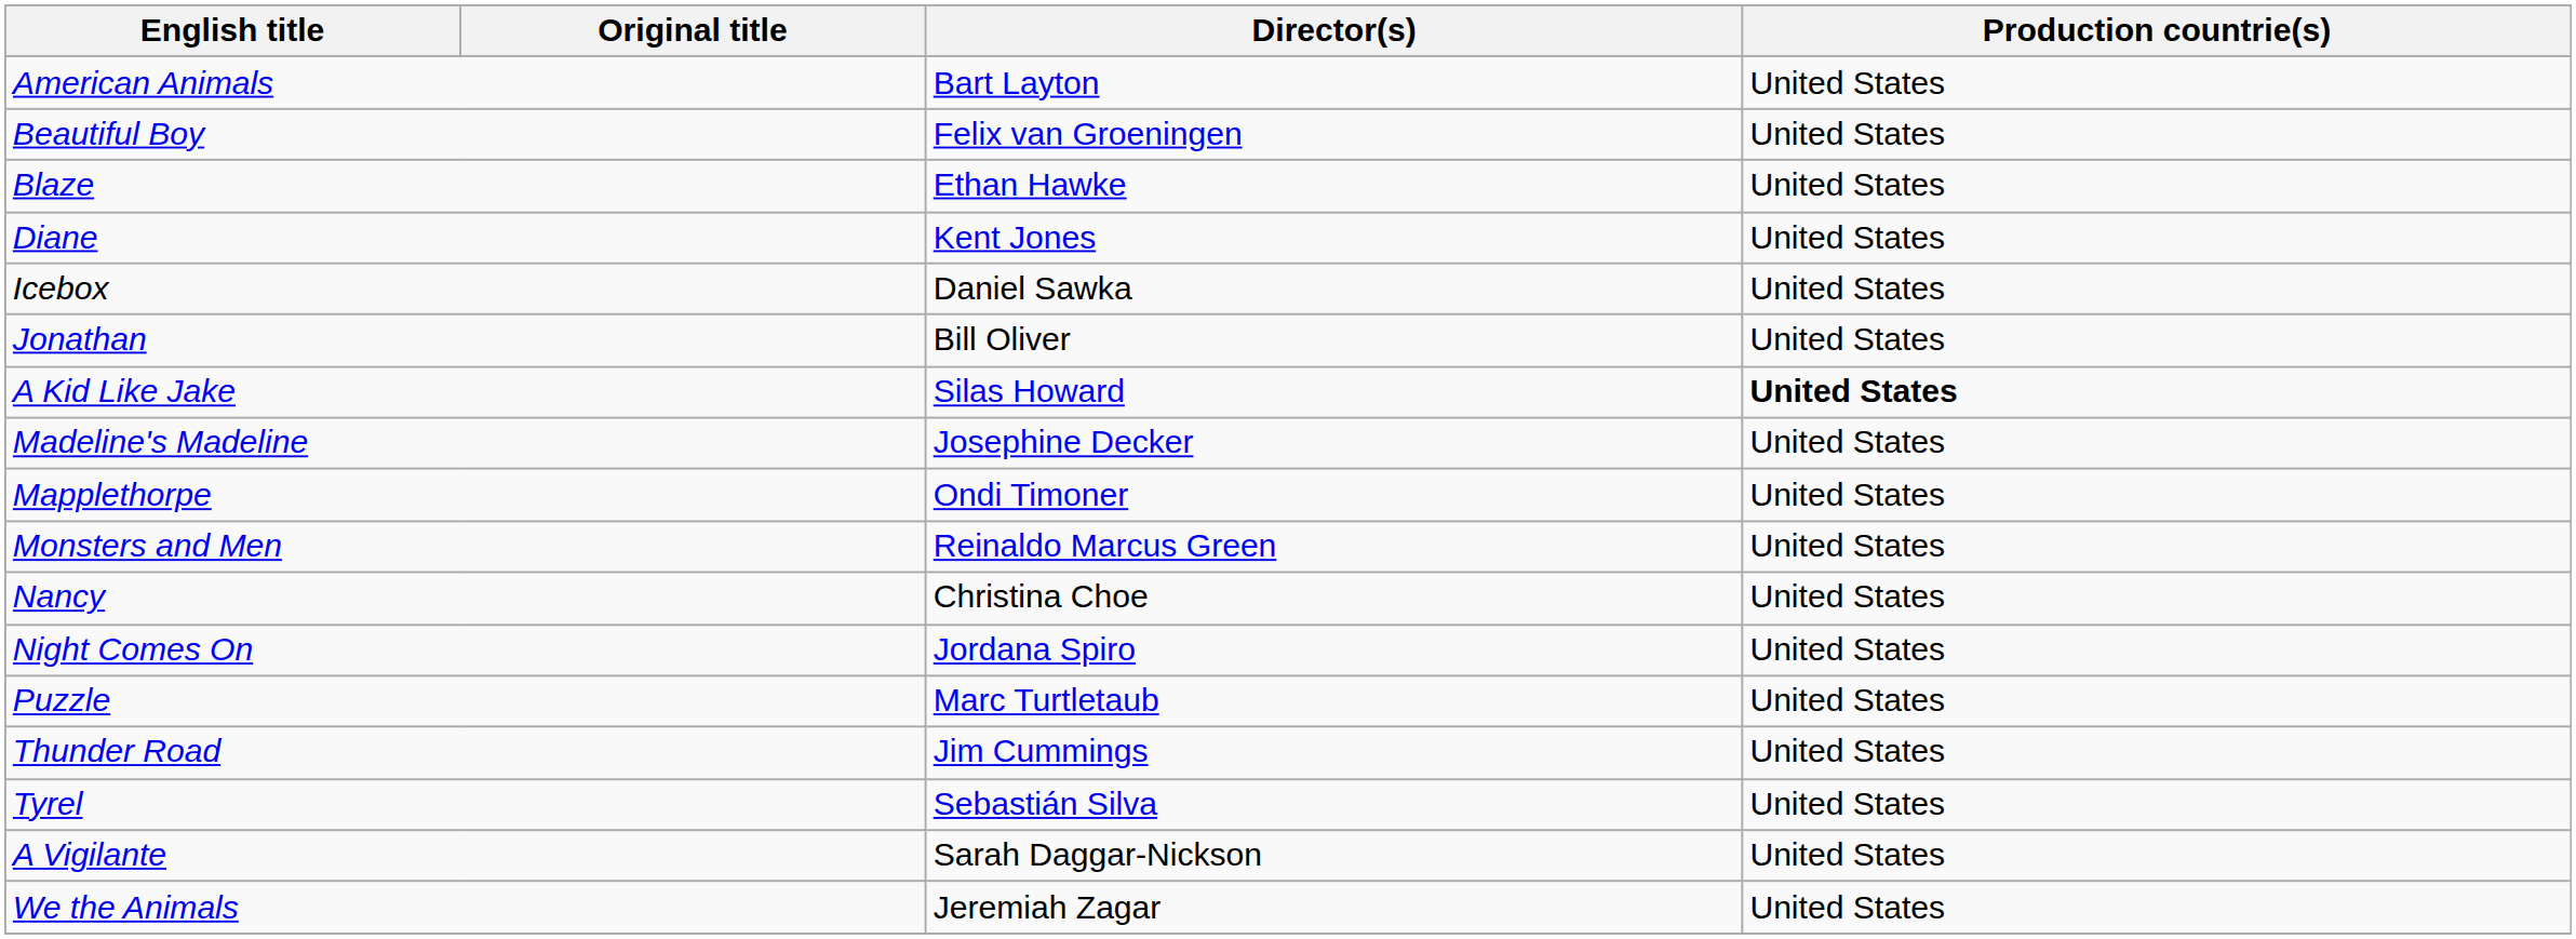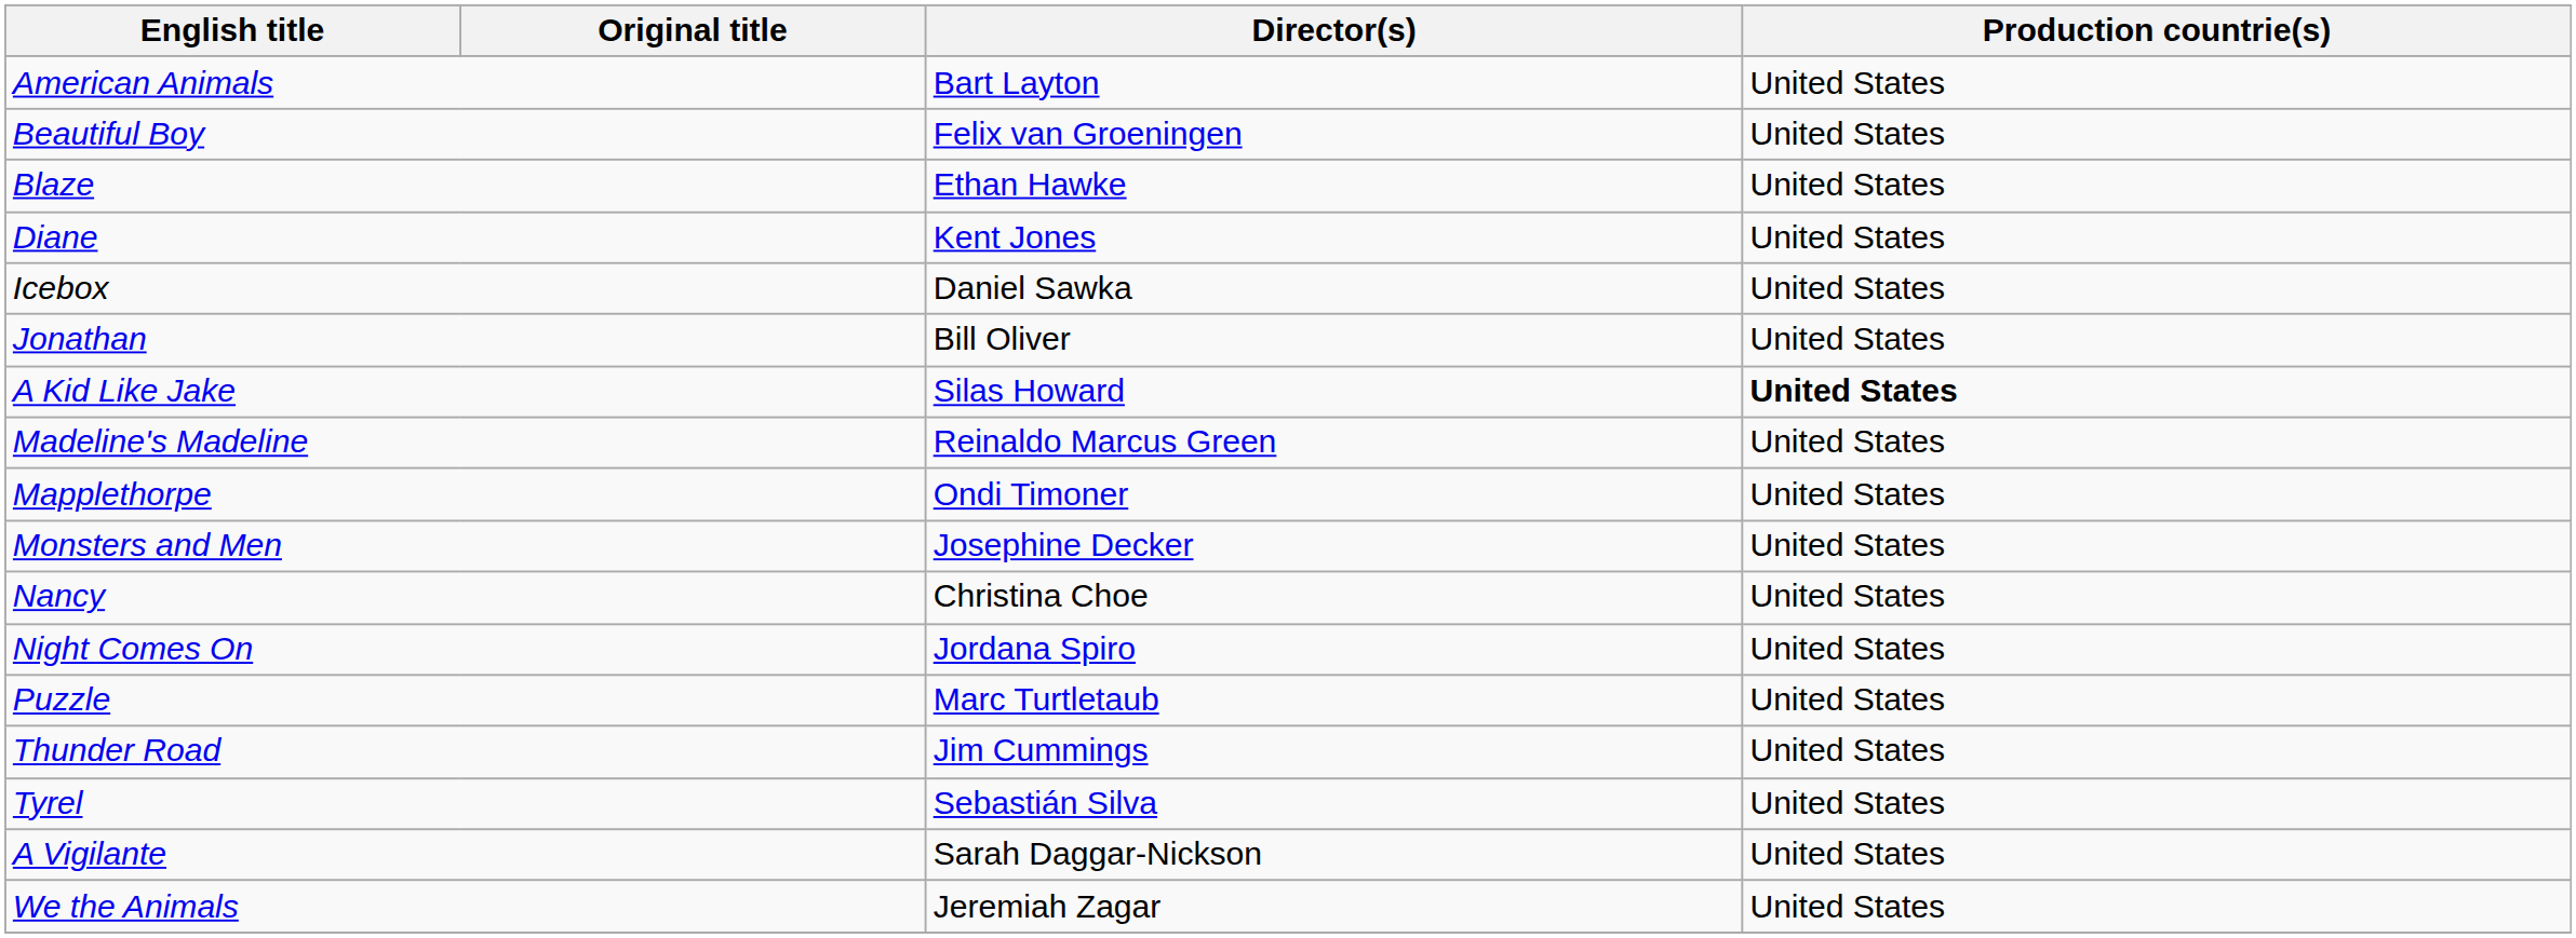Madeline's Madeline | Director(s): Josephine Decker -> Reinaldo Marcus Green
Monsters and Men | Director(s): Reinaldo Marcus Green -> Josephine Decker
